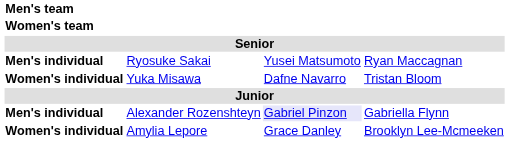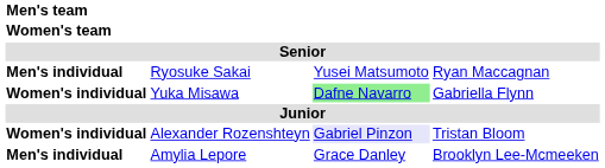Yuka Misawa | column 3: no background -> lightgreen background
Yuka Misawa | column 4: Tristan Bloom -> Gabriella Flynn
Alexander Rozenshteyn | Men's team: Men's individual -> Women's individual
Alexander Rozenshteyn | column 4: Gabriella Flynn -> Tristan Bloom
Amylia Lepore | Men's team: Women's individual -> Men's individual
